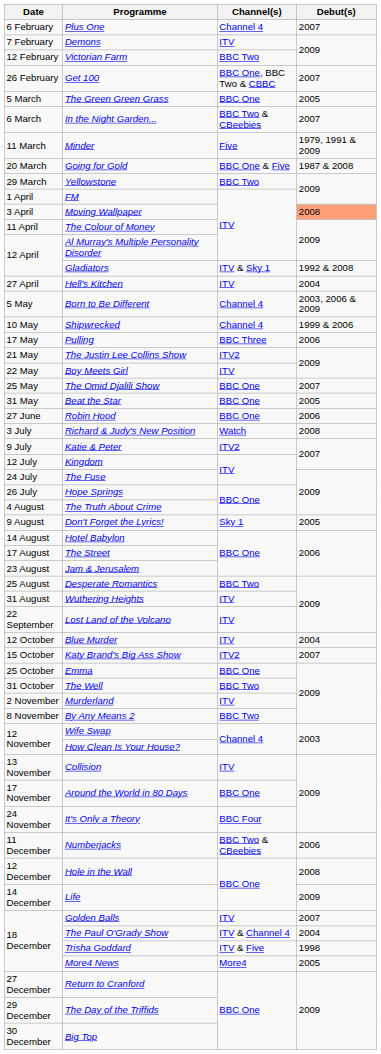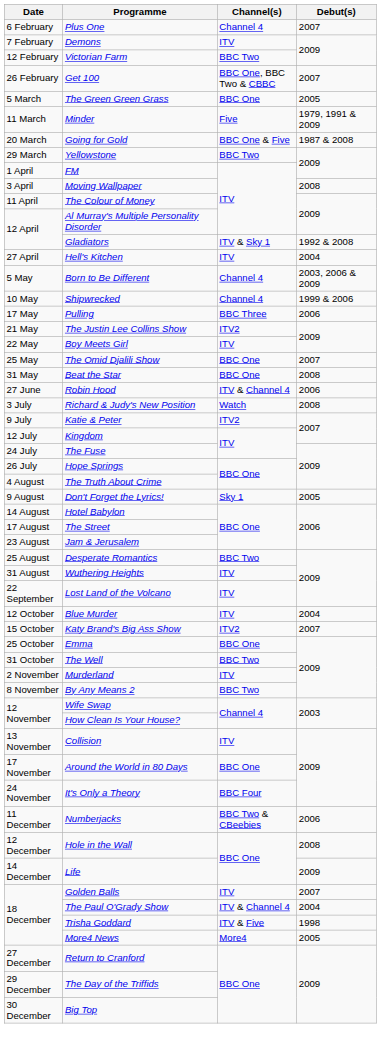- row: 6 March | In the Night Garden... | BBC Two & CBeebies | 2007
Moving Wallpaper | Debut(s): lightsalmon background -> no background
Beat the Star | Debut(s): 2005 -> 2008
Robin Hood | Channel(s): BBC One -> ITV & Channel 4
